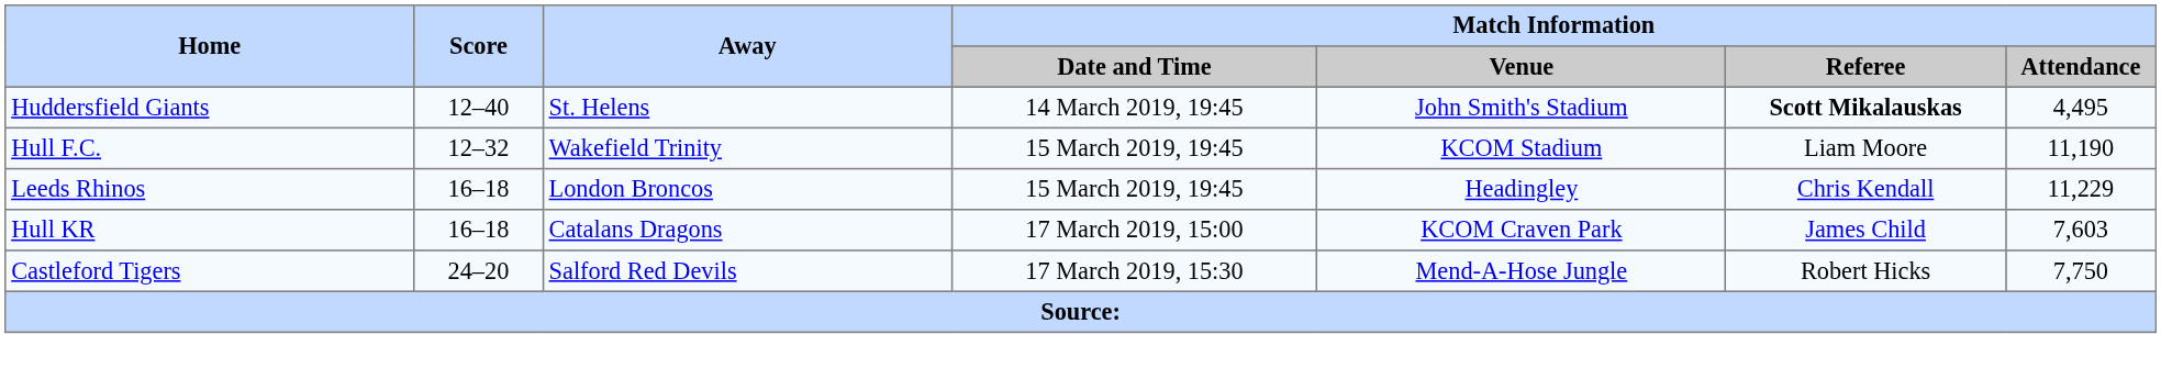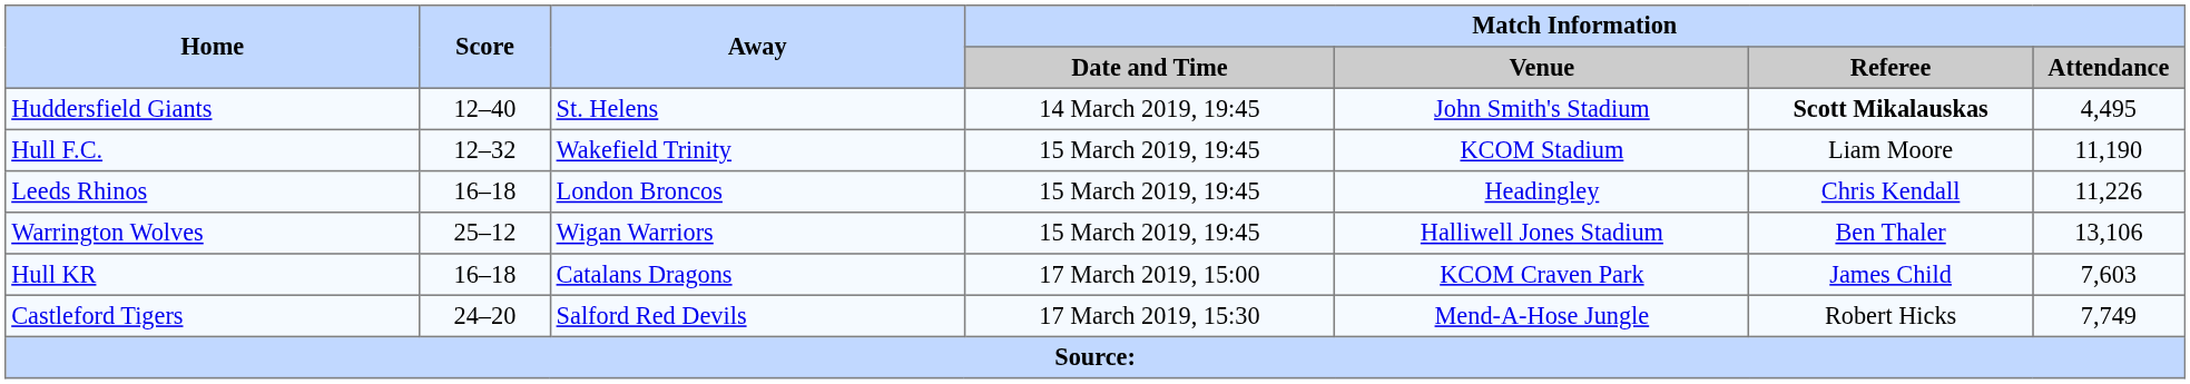Leeds Rhinos | Match Information / Attendance: 11,229 -> 11,226
+ row: Warrington Wolves | 25–12 | Wigan Warriors | 15 March 2019, 19:45 | Halliwell Jones Stadium | Ben Thaler | 13,106
Castleford Tigers | Match Information / Attendance: 7,750 -> 7,749
